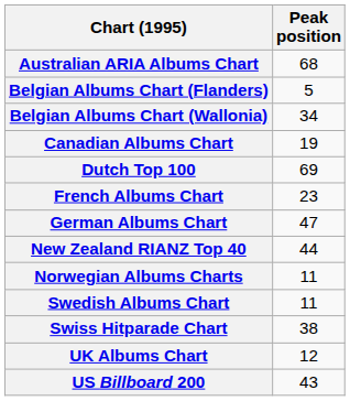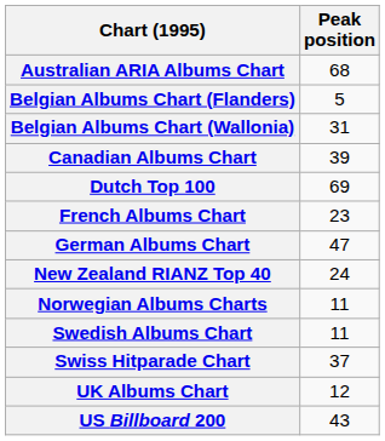Belgian Albums Chart (Wallonia) | Peak position: 34 -> 31
Canadian Albums Chart | Peak position: 19 -> 39
New Zealand RIANZ Top 40 | Peak position: 44 -> 24
Swiss Hitparade Chart | Peak position: 38 -> 37
